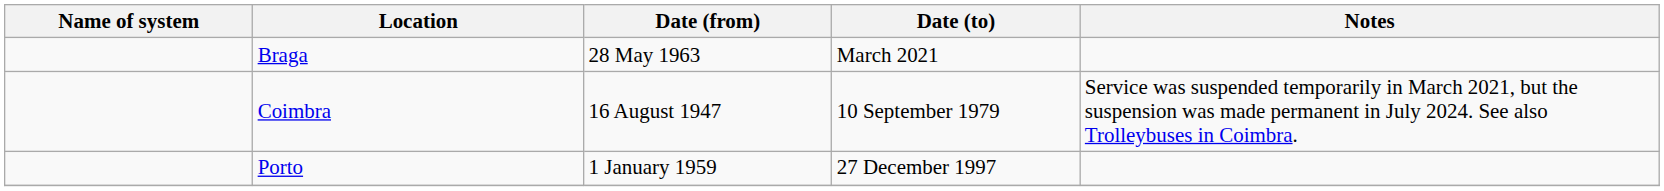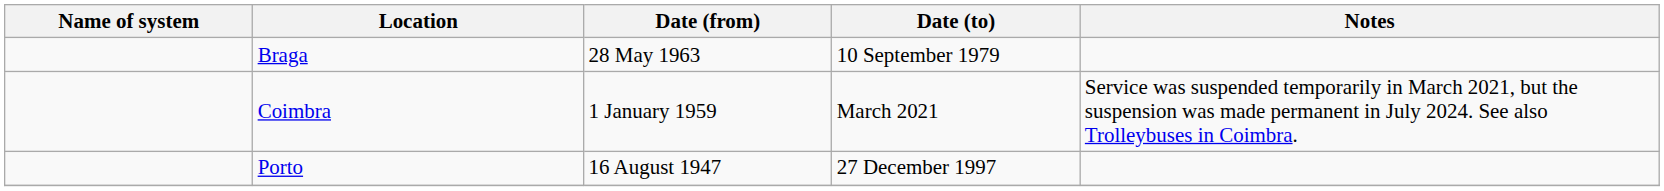Braga | Date (to): March 2021 -> 10 September 1979
Coimbra | Date (from): 16 August 1947 -> 1 January 1959
Coimbra | Date (to): 10 September 1979 -> March 2021
Porto | Date (from): 1 January 1959 -> 16 August 1947
